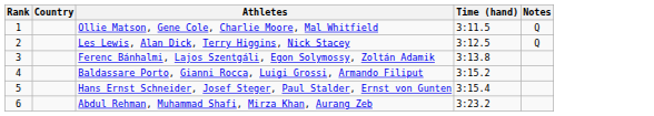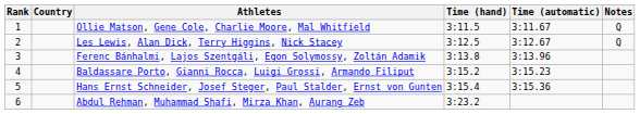+ column: Time (automatic) | 3:11.67 | 3:12.67 | 3:13.96 | 3:15.23 | 3:15.36
